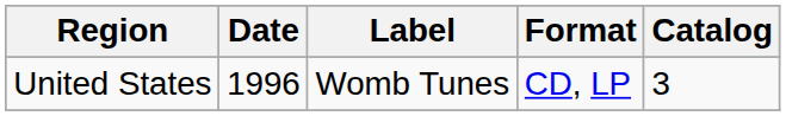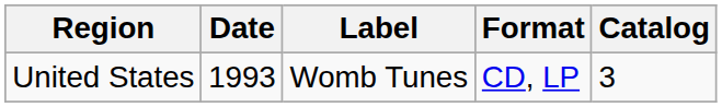United States | Date: 1996 -> 1993
